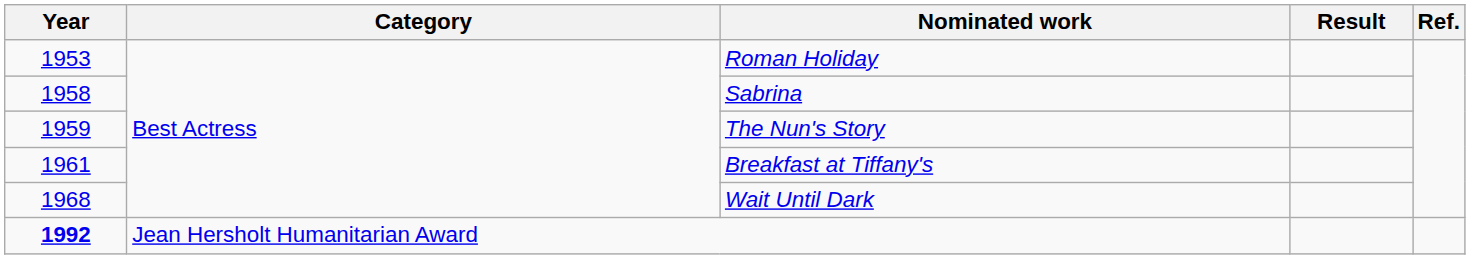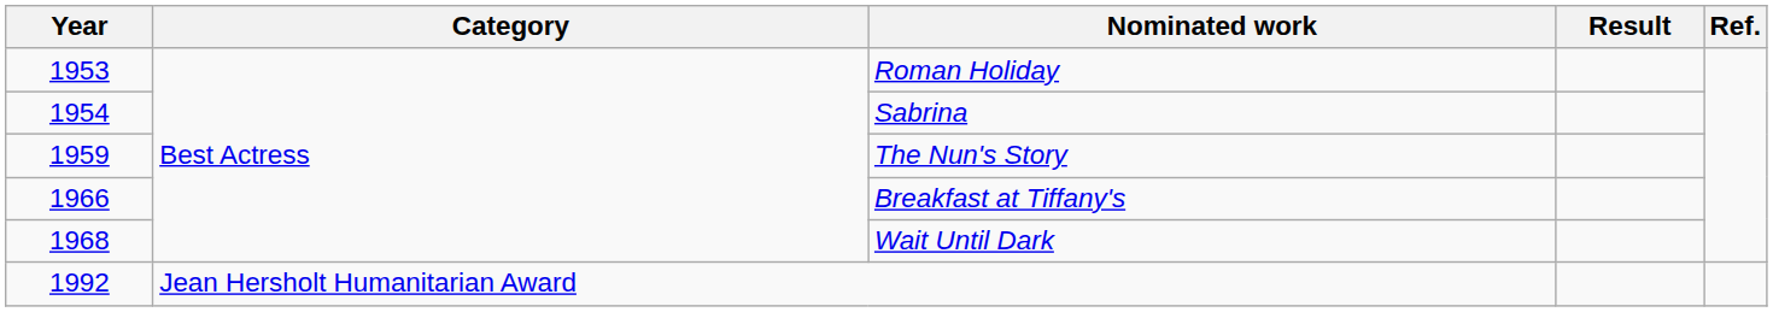Sabrina | Year: 1958 -> 1954
Breakfast at Tiffany's | Year: 1961 -> 1966
Jean Hersholt Humanitarian Award | Year: bold -> normal
